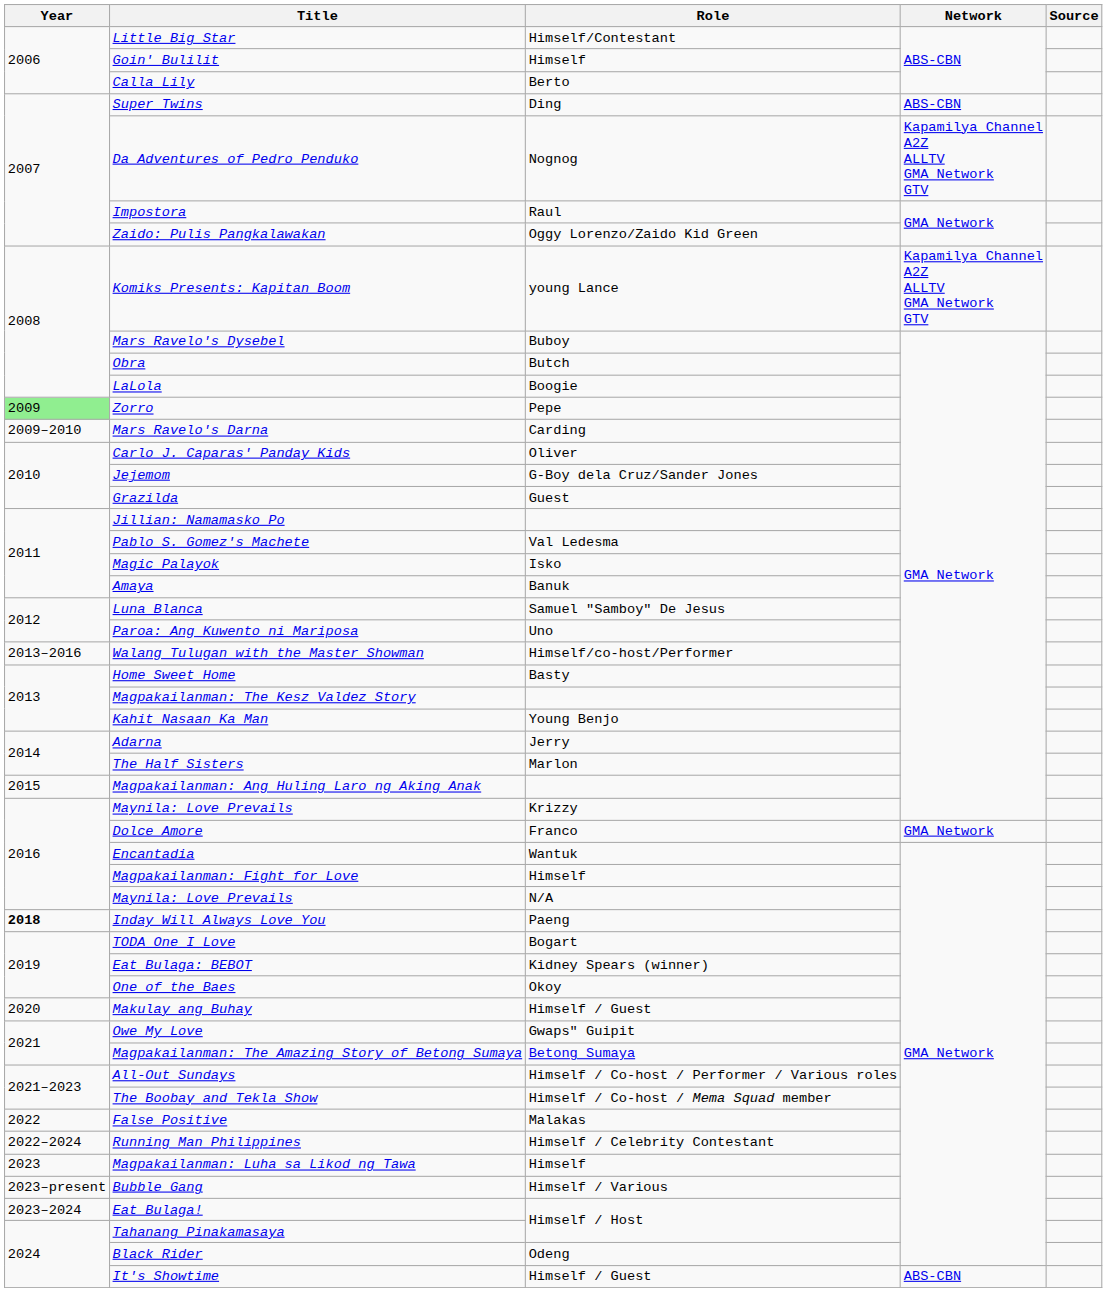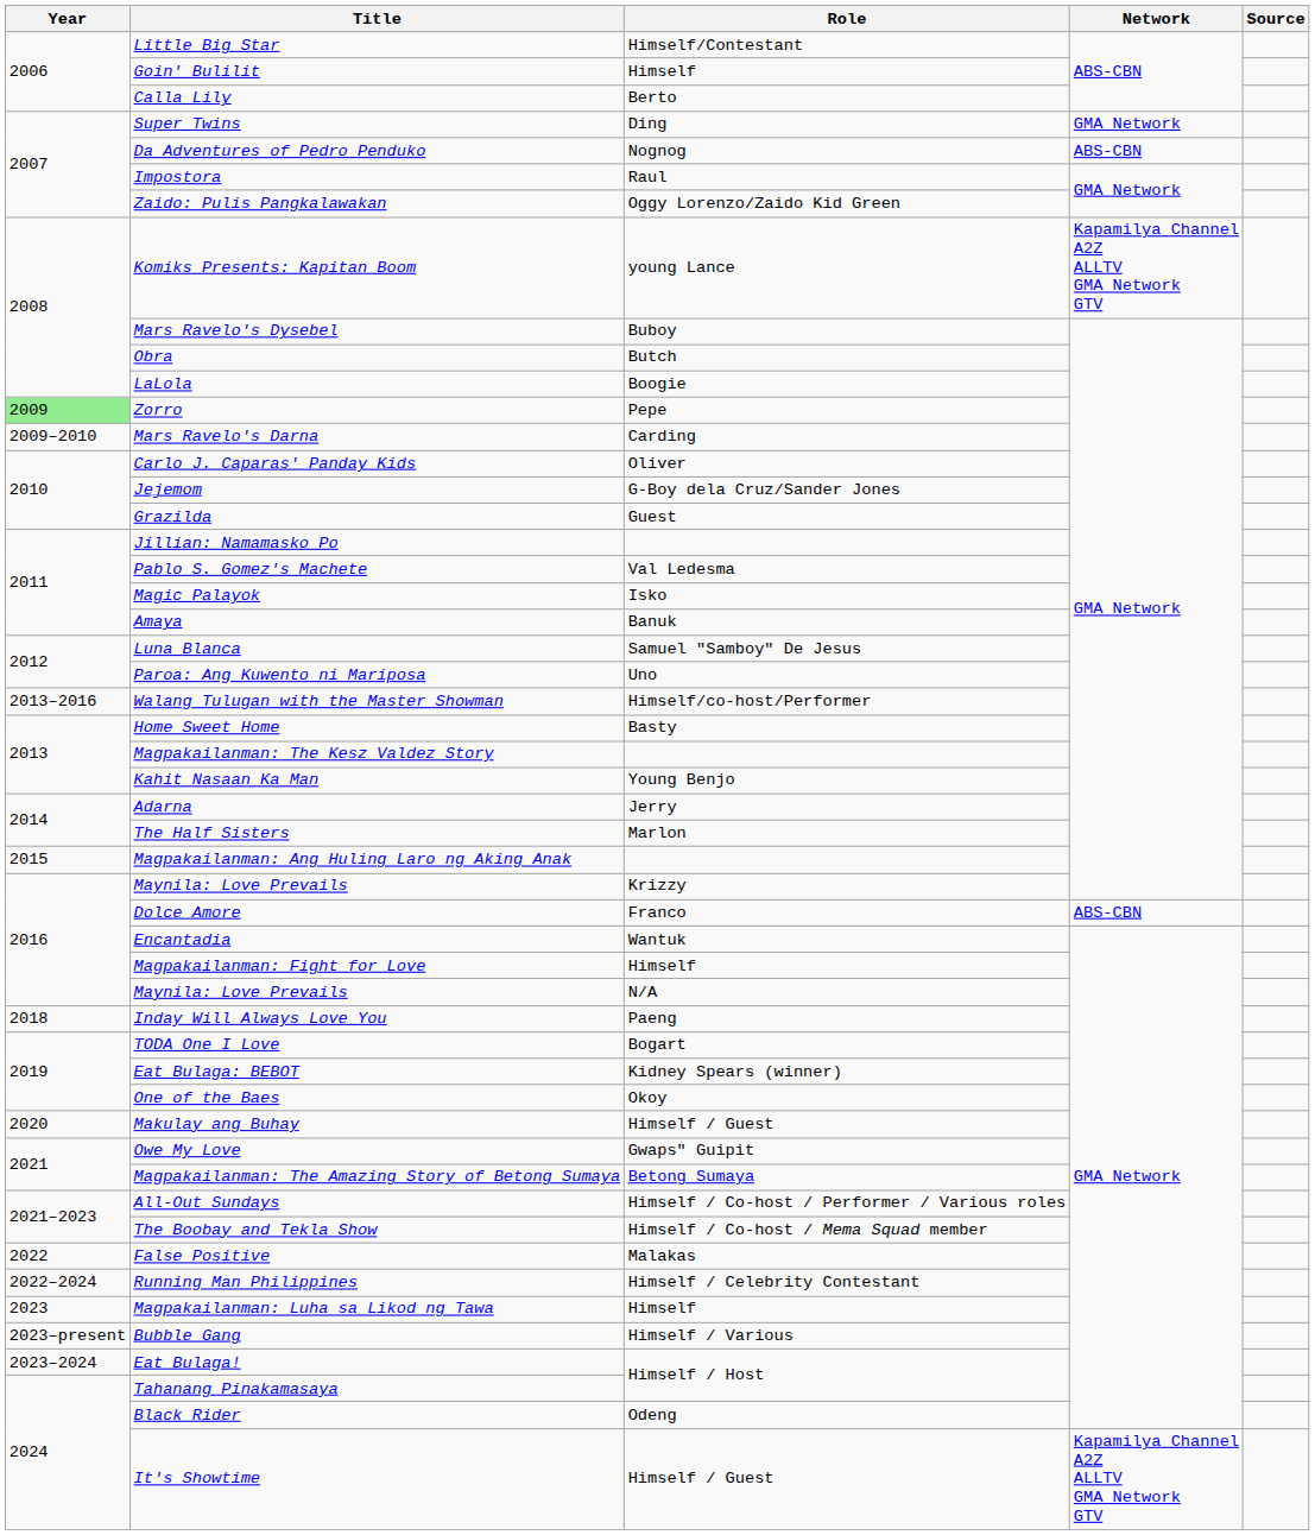Super Twins | Network: ABS-CBN -> GMA Network
Da Adventures of Pedro Penduko | Network: Kapamilya Channel A2Z ALLTV GMA Network GTV -> ABS-CBN
Dolce Amore | Network: GMA Network -> ABS-CBN
Inday Will Always Love You | Year: bold -> normal
It's Showtime | Network: ABS-CBN -> Kapamilya Channel A2Z ALLTV GMA Network GTV
